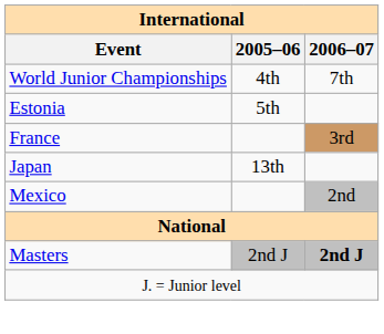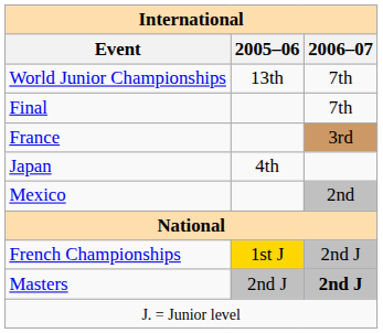World Junior Championships | 2005–06: 4th -> 13th
+ row: Final | 7th
- row: Estonia | 5th
Japan | 2005–06: 13th -> 4th
+ row: French Championships | 1st J | 2nd J
